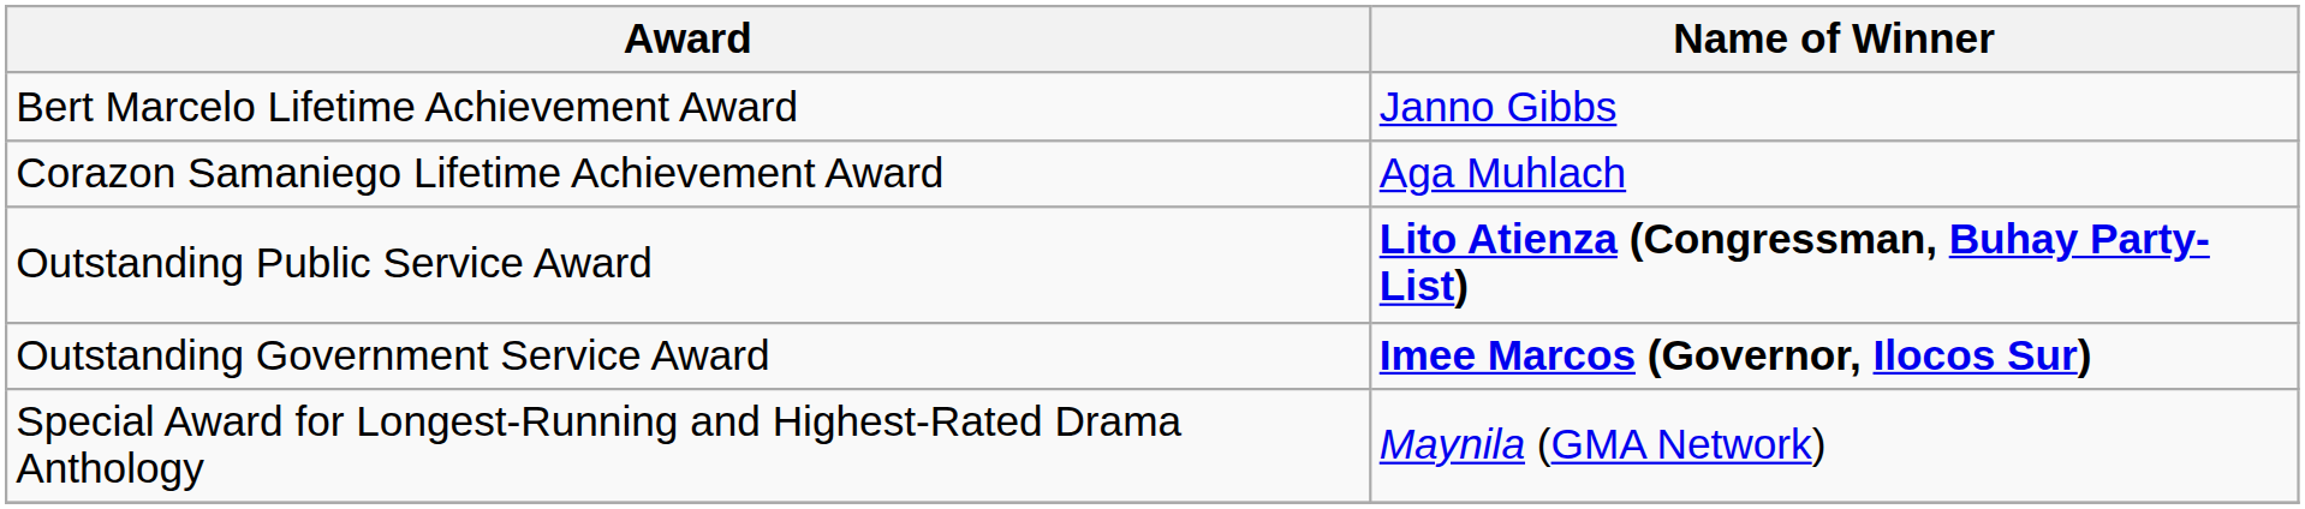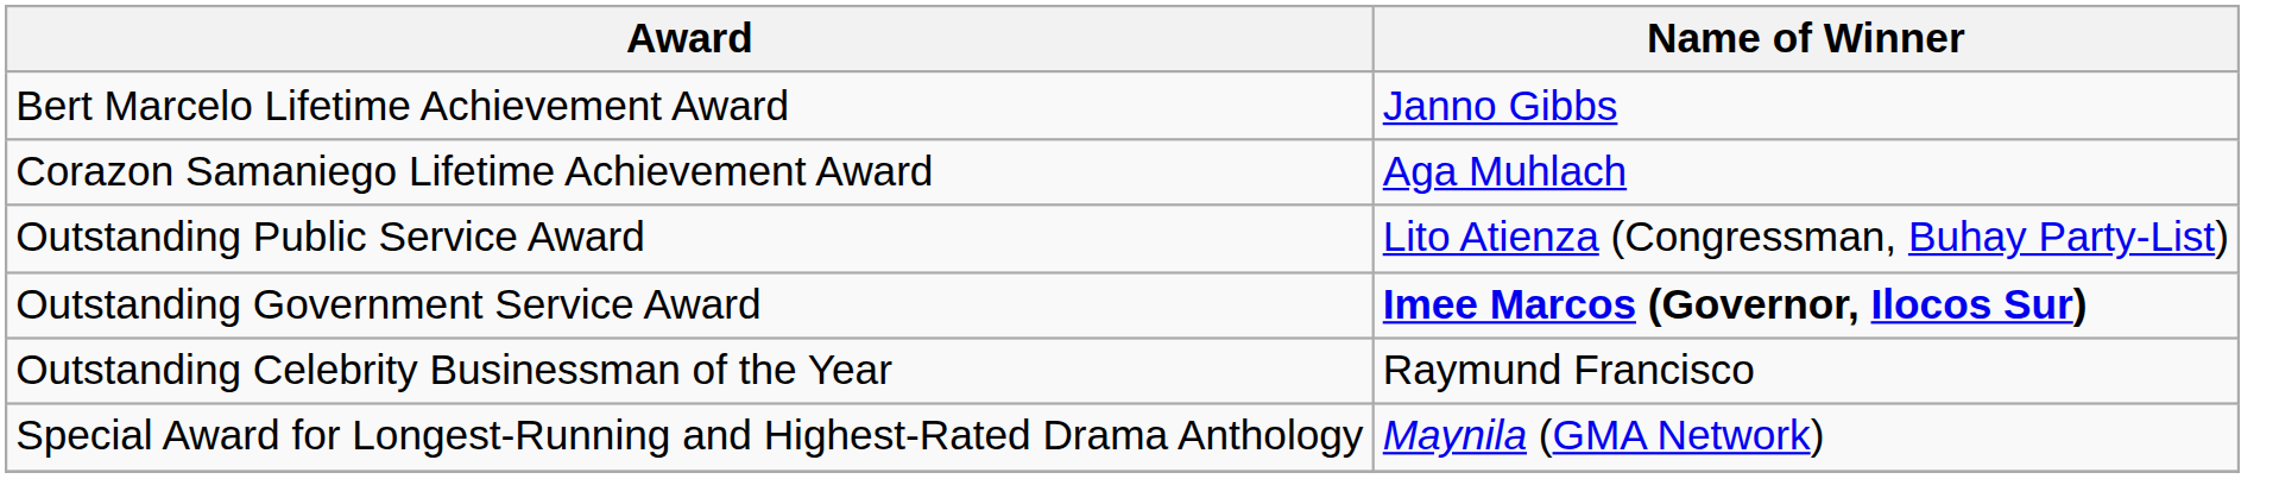Outstanding Public Service Award | Name of Winner: bold -> normal
+ row: Outstanding Celebrity Businessman of the Year | Raymund Francisco
